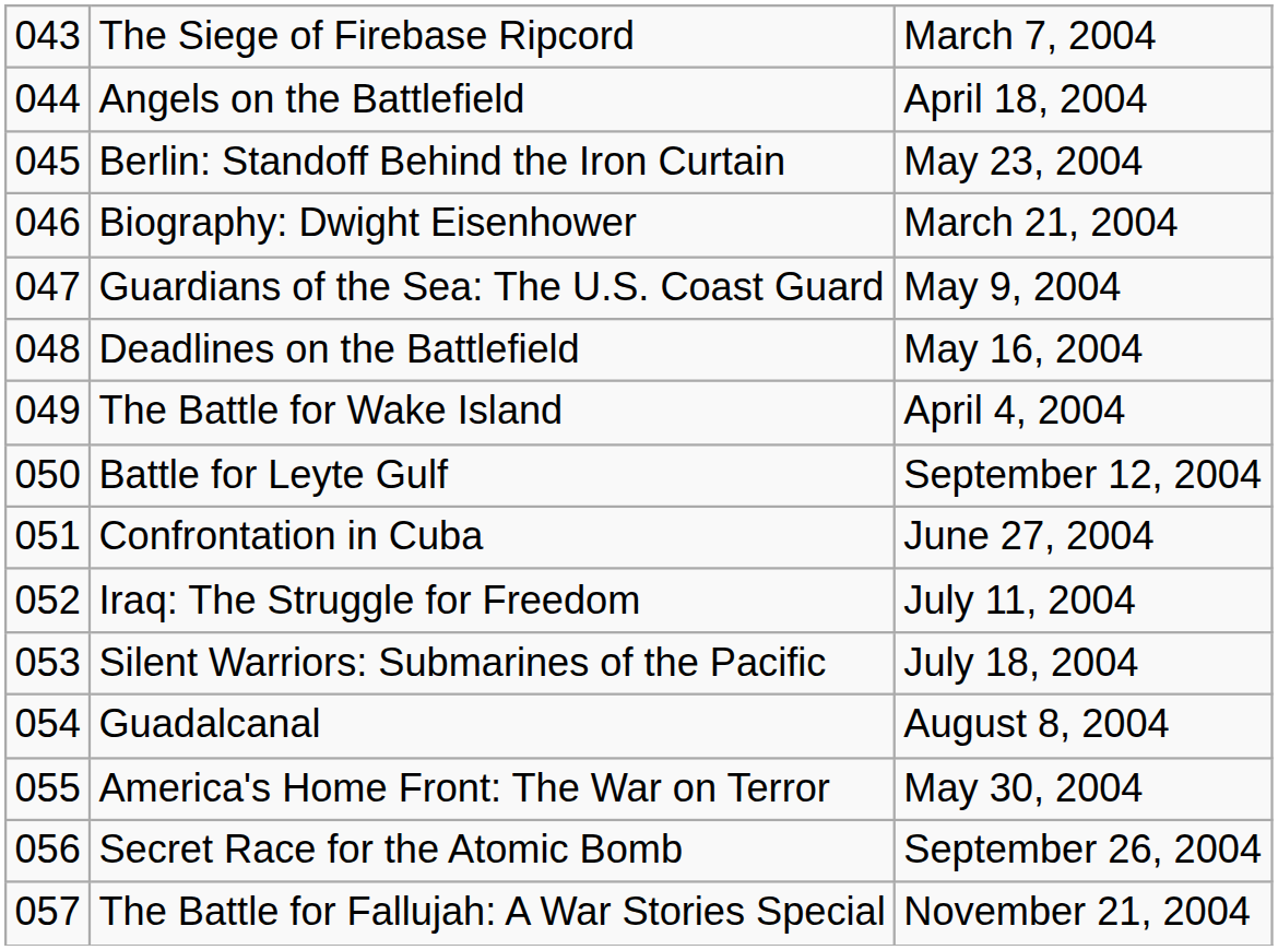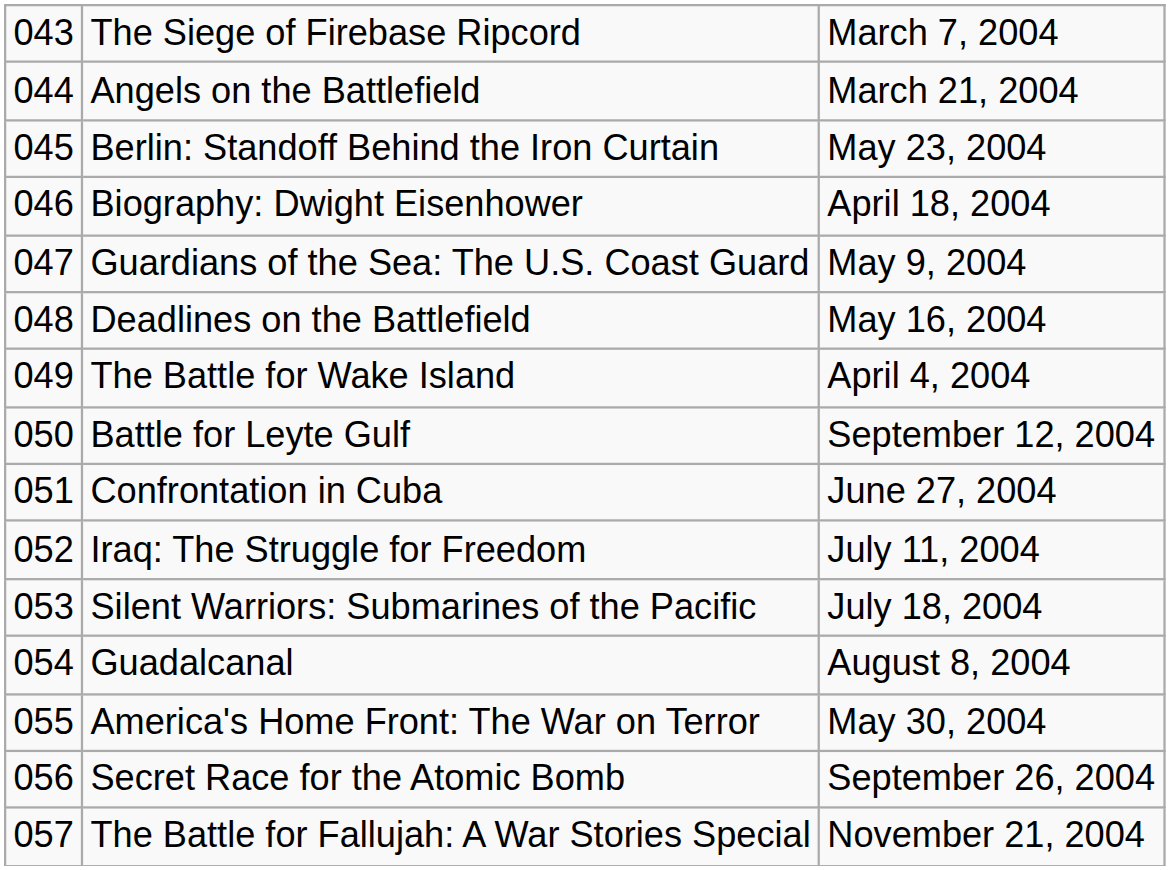Angels on the Battlefield | column 3: April 18, 2004 -> March 21, 2004
Biography: Dwight Eisenhower | column 3: March 21, 2004 -> April 18, 2004
